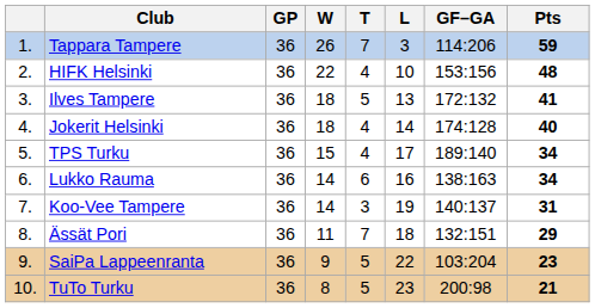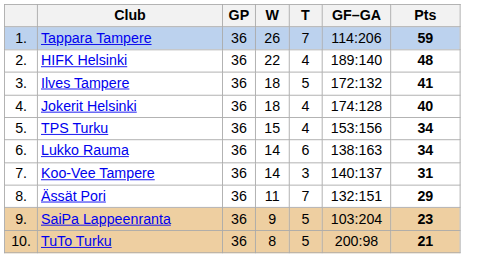- column: L | 3 | 10 | 13 | 14 | 17 | 16 | 19 | 18 | 22 | 23
HIFK Helsinki | GF–GA: 153:156 -> 189:140
TPS Turku | GF–GA: 189:140 -> 153:156
